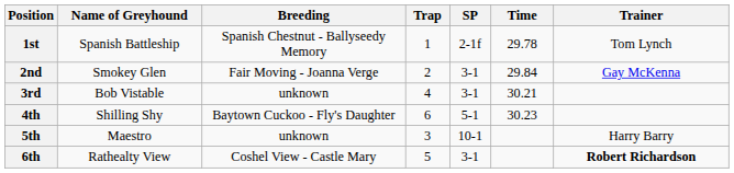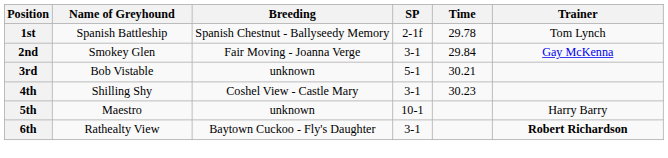- column: Trap | 1 | 2 | 4 | 6 | 3 | 5
3rd | SP: 3-1 -> 5-1
4th | Breeding: Baytown Cuckoo - Fly's Daughter -> Coshel View - Castle Mary
4th | SP: 5-1 -> 3-1
6th | Breeding: Coshel View - Castle Mary -> Baytown Cuckoo - Fly's Daughter
